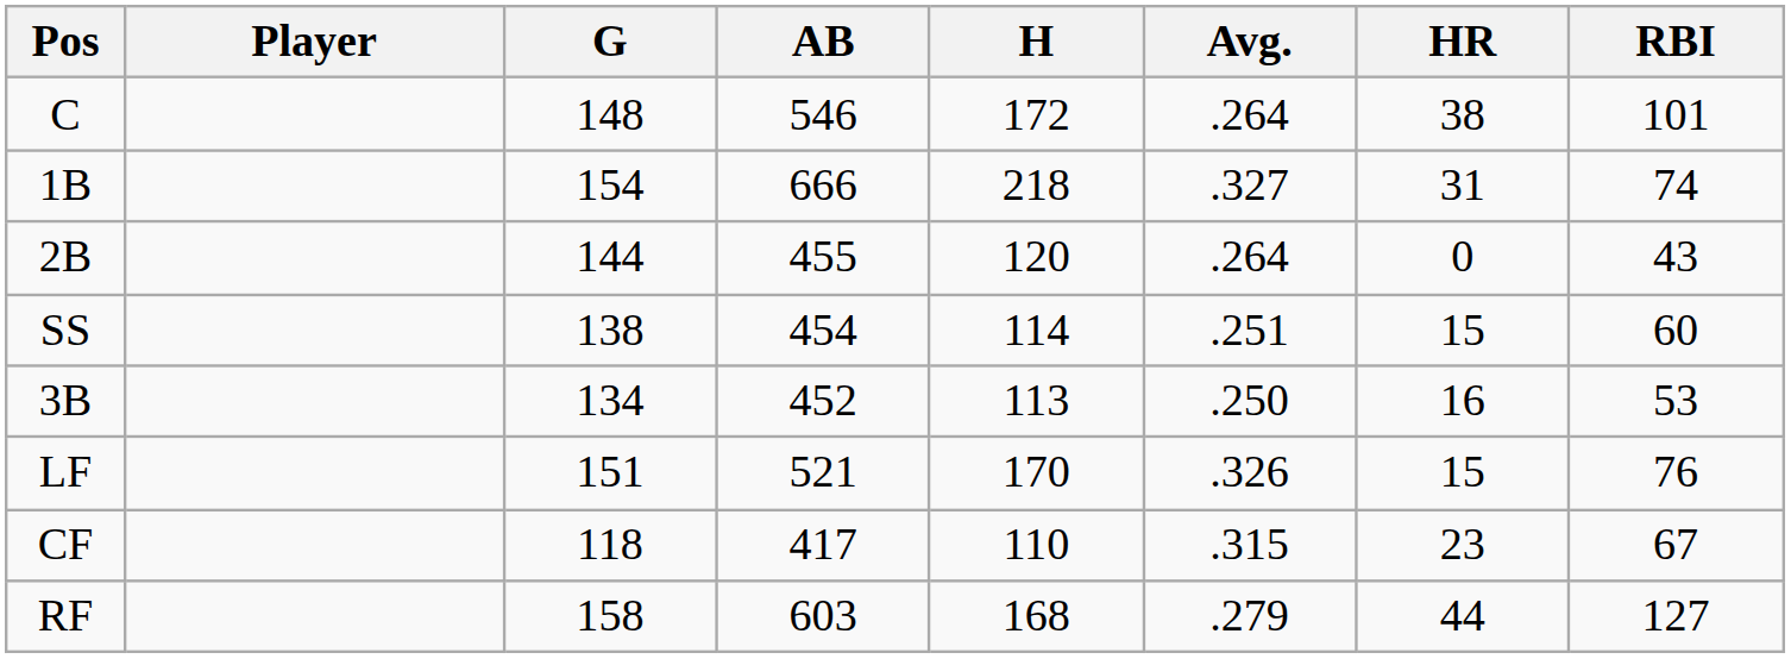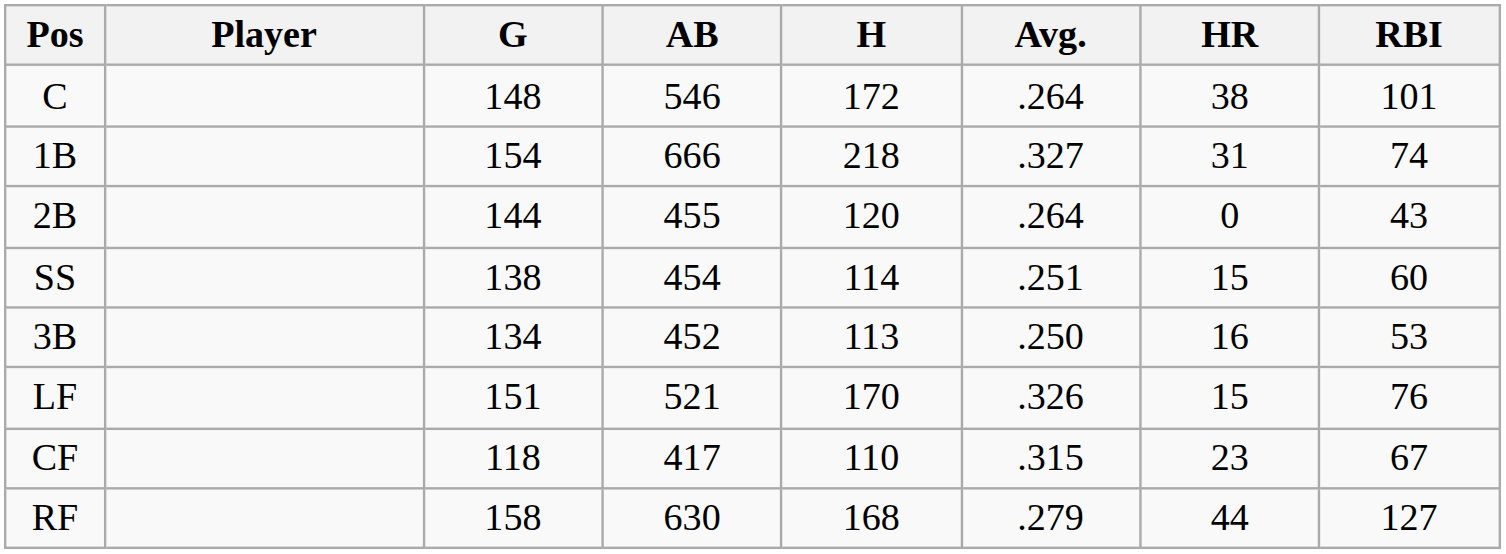RF | AB: 603 -> 630
